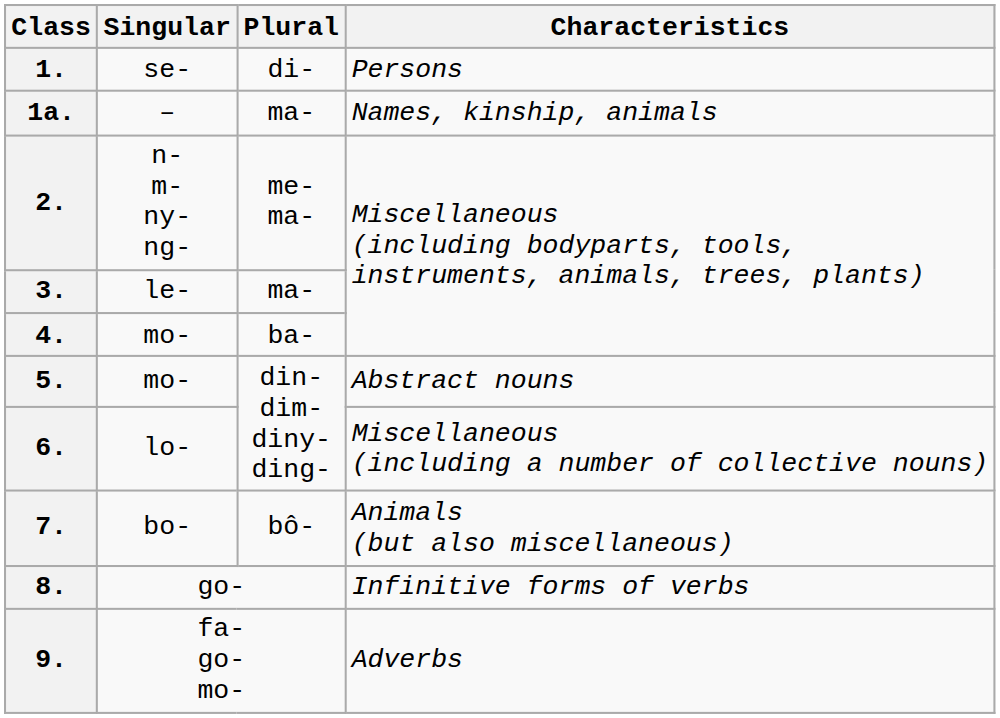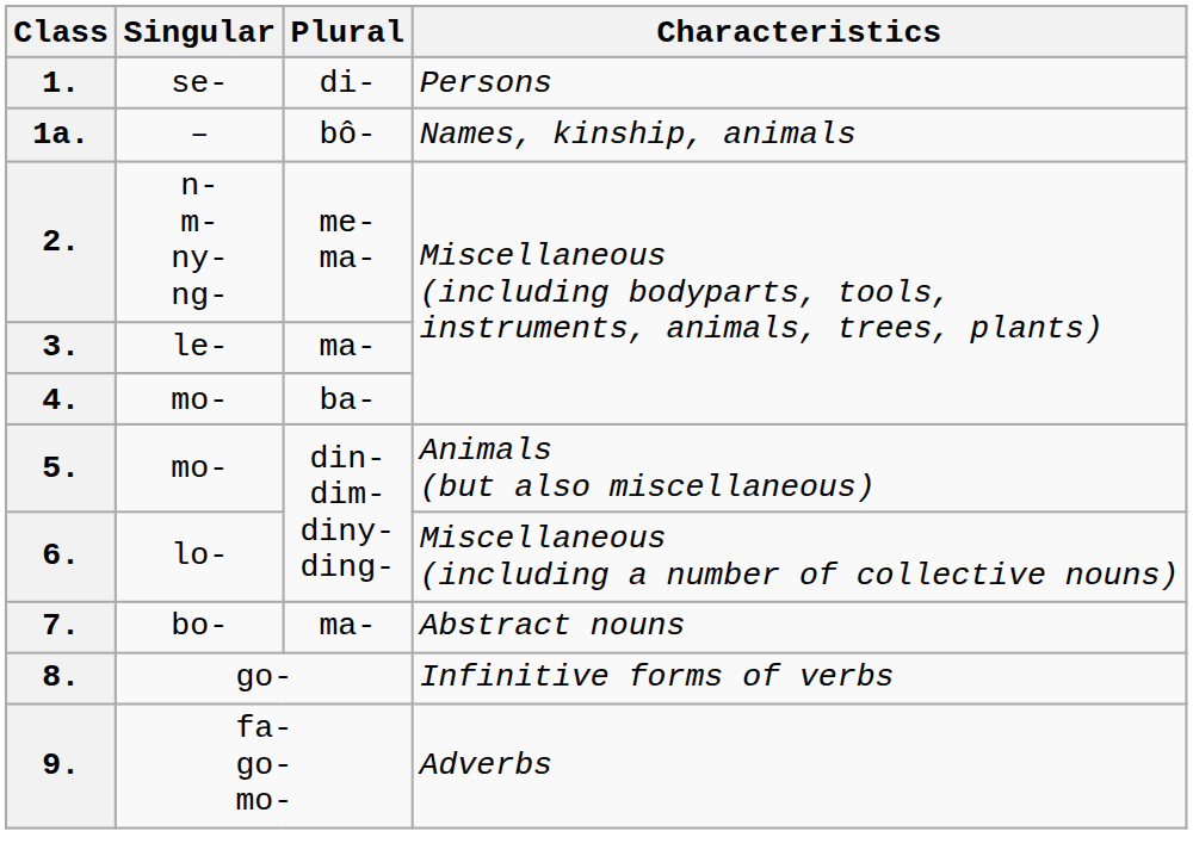1a. | Plural: ma- -> bô-
5. | Characteristics: Abstract nouns -> Animals (but also miscellaneous)
7. | Plural: bô- -> ma-
7. | Characteristics: Animals (but also miscellaneous) -> Abstract nouns
